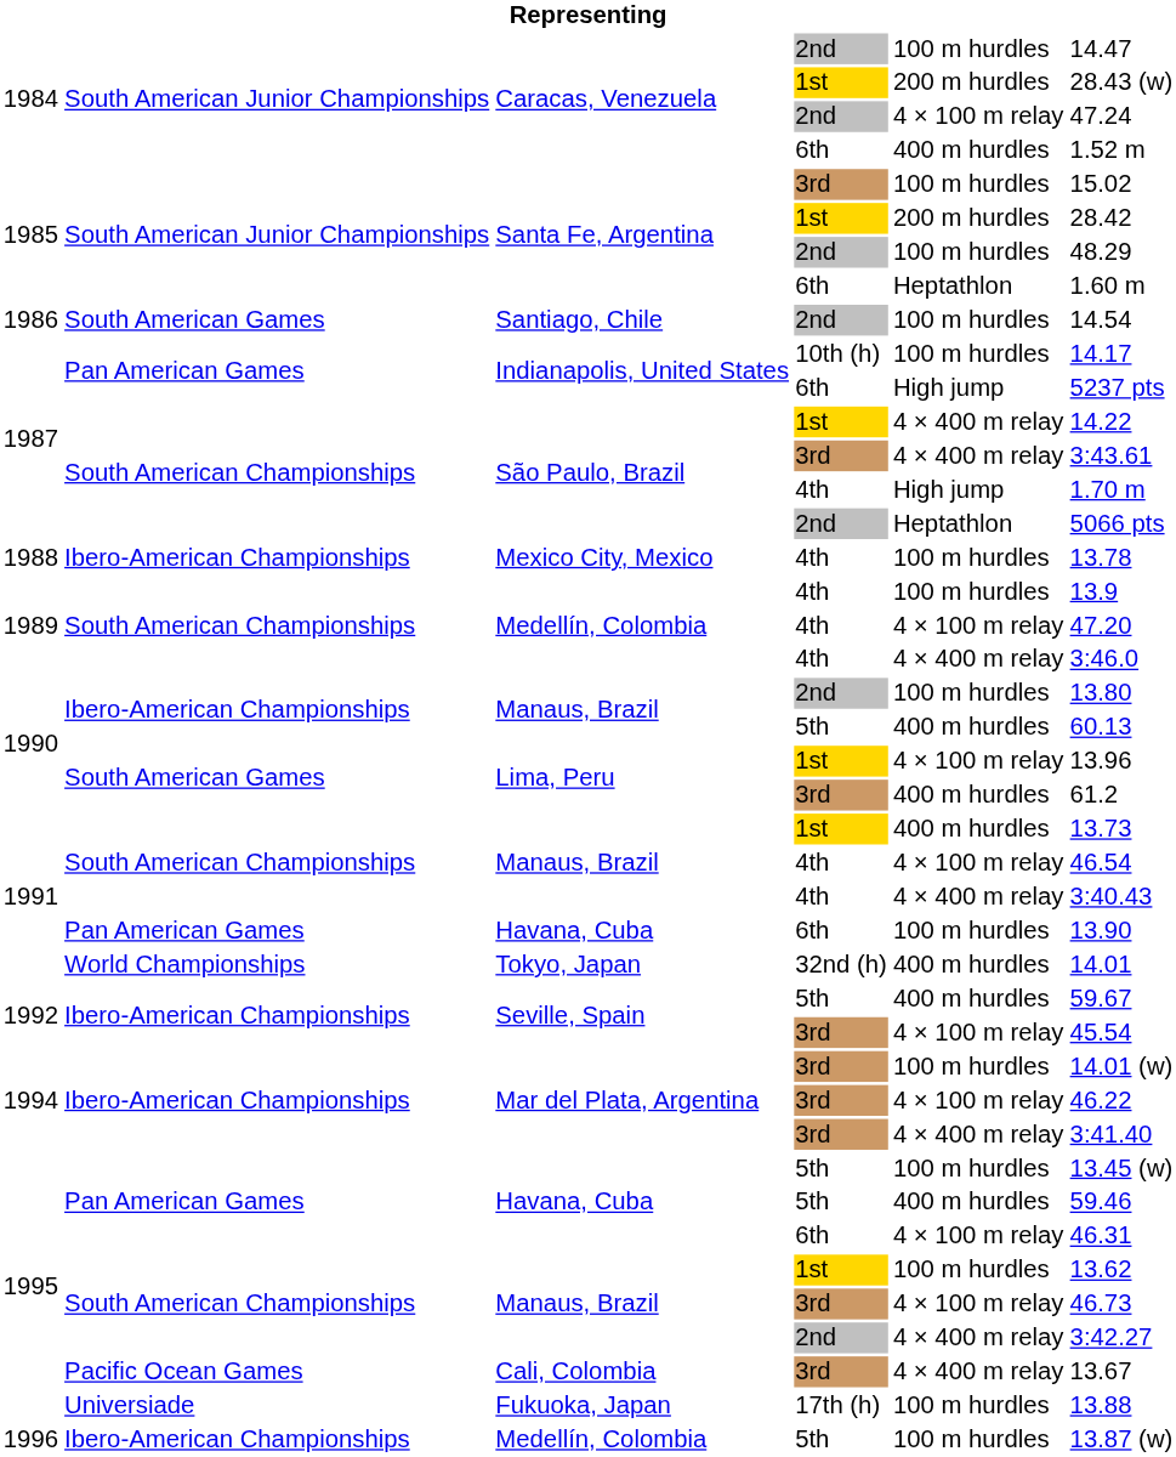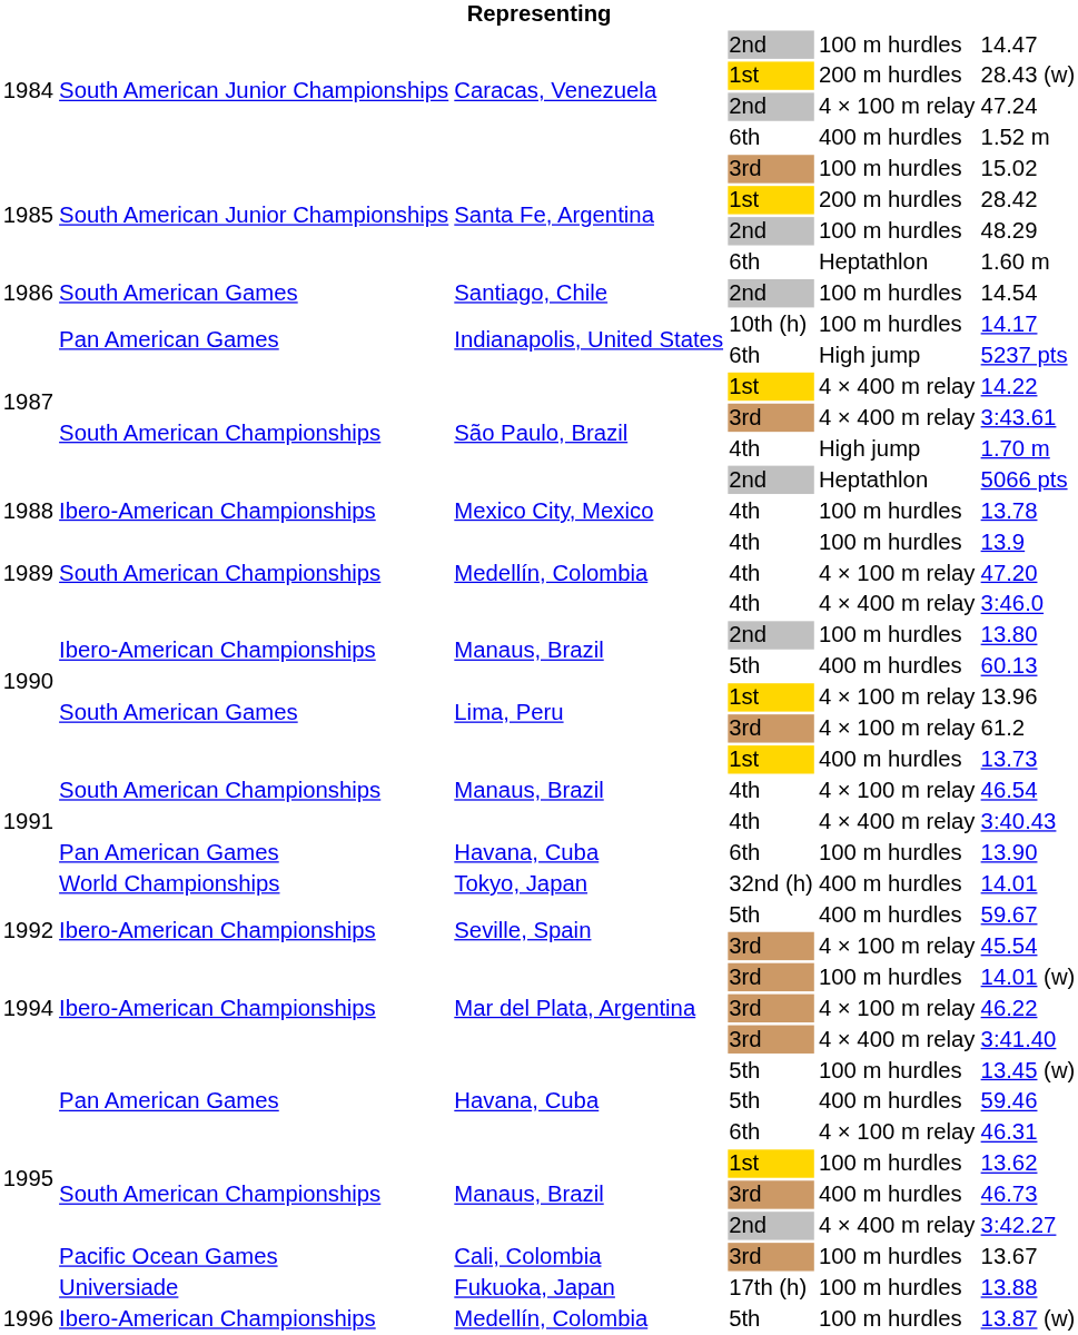Lima, Peru / 3rd | column 5: 400 m hurdles -> 4 × 100 m relay
Manaus, Brazil / 3rd | column 5: 4 × 100 m relay -> 400 m hurdles
Cali, Colombia | column 5: 4 × 400 m relay -> 100 m hurdles
